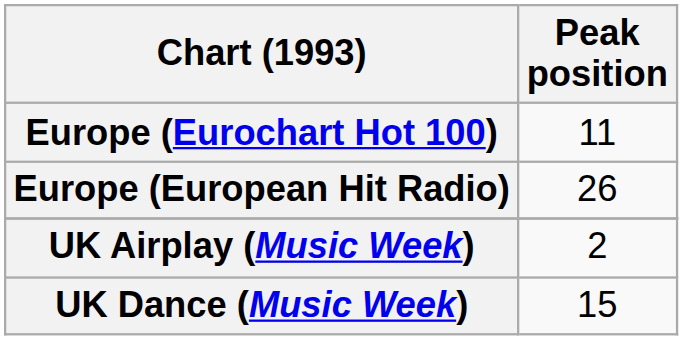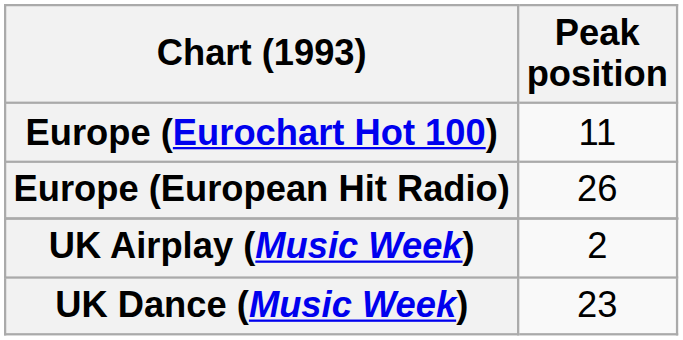UK Dance (Music Week) | Peak position: 15 -> 23
